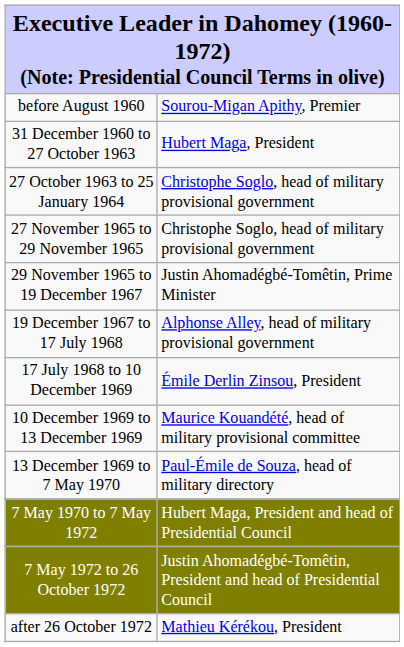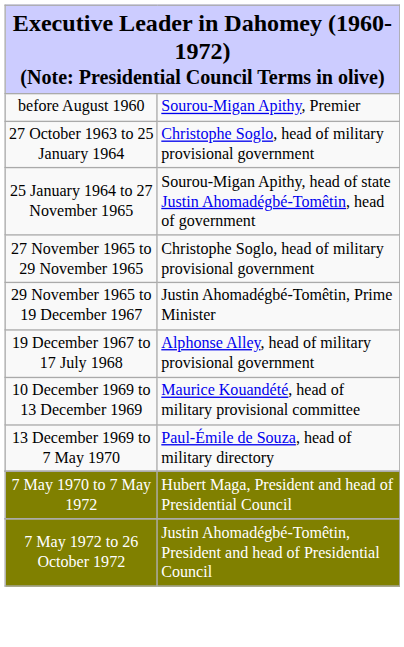- row: 31 December 1960 to 27 October 1963 | Hubert Maga, President
+ row: 25 January 1964 to 27 November 1965 | Sourou-Migan Apithy, head of state Justin Ahomadégbé-Tomêtin, head of government
- row: 17 July 1968 to 10 December 1969 | Émile Derlin Zinsou, President
- row: after 26 October 1972 | Mathieu Kérékou, President
